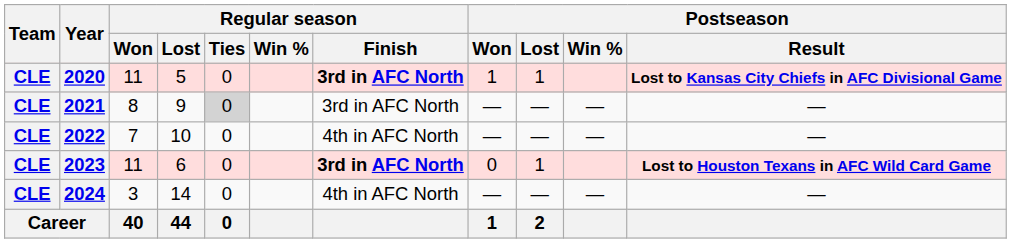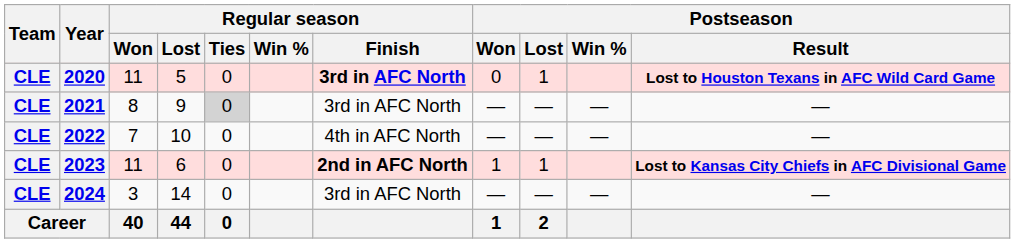2020 | Postseason / Won: 1 -> 0
2020 | Postseason / Result: Lost to Kansas City Chiefs in AFC Divisional Game -> Lost to Houston Texans in AFC Wild Card Game
2023 | Regular season / Finish: 3rd in AFC North -> 2nd in AFC North
2023 | Postseason / Won: 0 -> 1
2023 | Postseason / Result: Lost to Houston Texans in AFC Wild Card Game -> Lost to Kansas City Chiefs in AFC Divisional Game
2024 | Regular season / Finish: 4th in AFC North -> 3rd in AFC North
